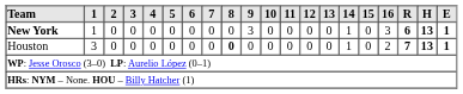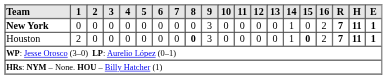New York | 1: 1 -> 0
New York | 16: 3 -> 2
New York | R: 6 -> 7
New York | H: 13 -> 11
Houston | 1: 3 -> 2
Houston | 9: 0 -> 3
Houston | 15: normal -> bold
Houston | H: 13 -> 11
